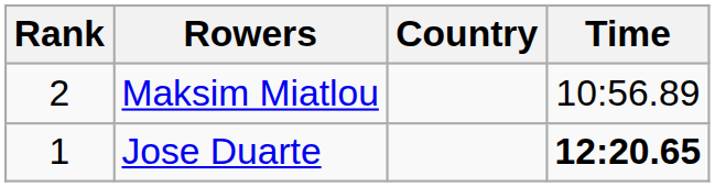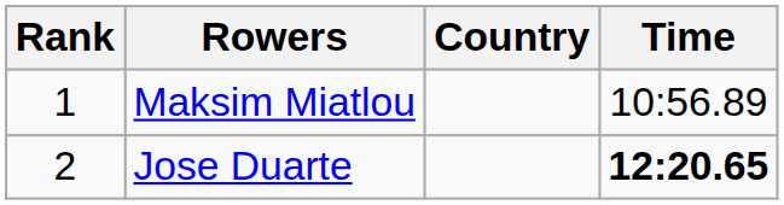Maksim Miatlou | Rank: 2 -> 1
Jose Duarte | Rank: 1 -> 2
